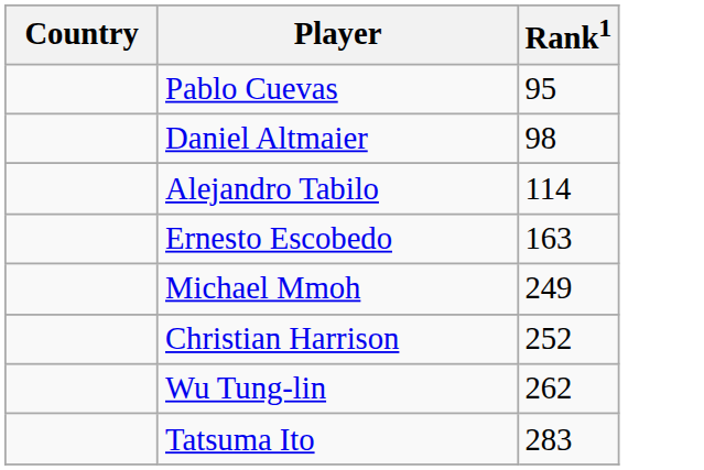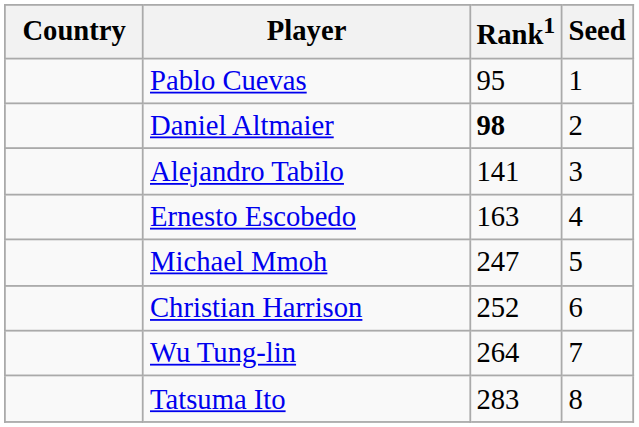+ column: Seed | 1 | 2 | 3 | 4 | 5 | 6 | 7 | 8
Daniel Altmaier | Rank1: normal -> bold
Alejandro Tabilo | Rank1: 114 -> 141
Michael Mmoh | Rank1: 249 -> 247
Wu Tung-lin | Rank1: 262 -> 264
